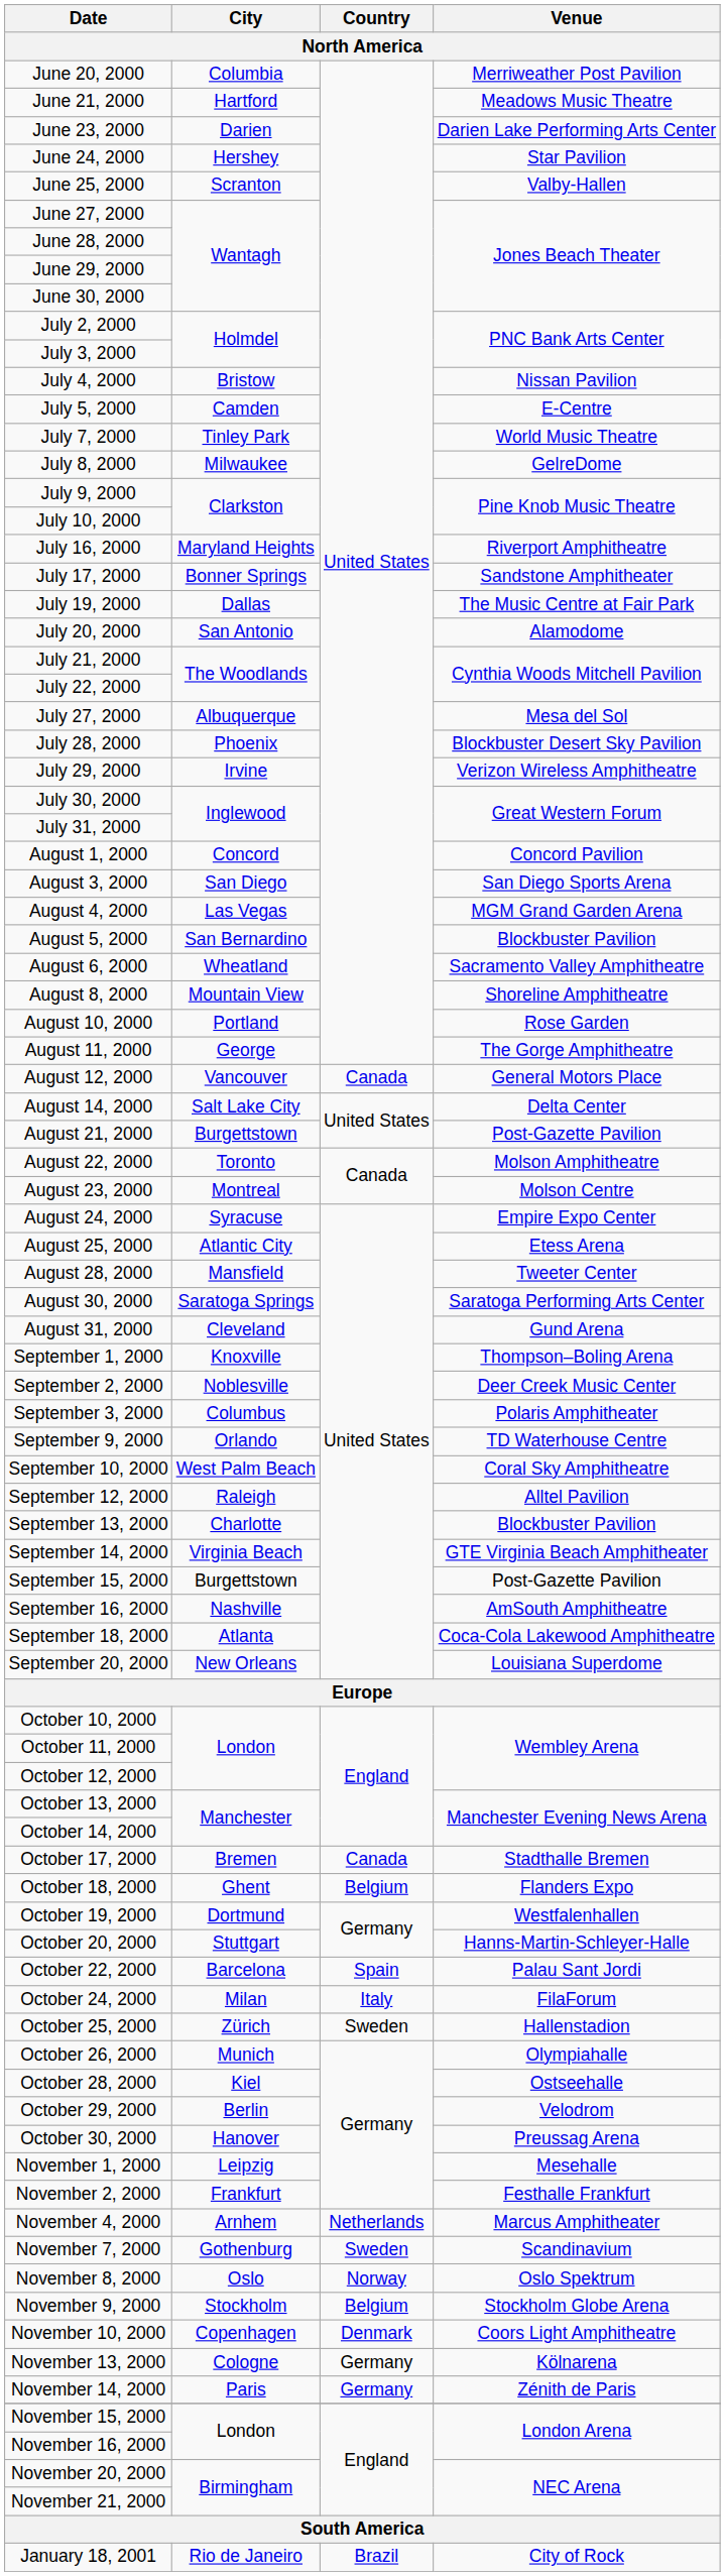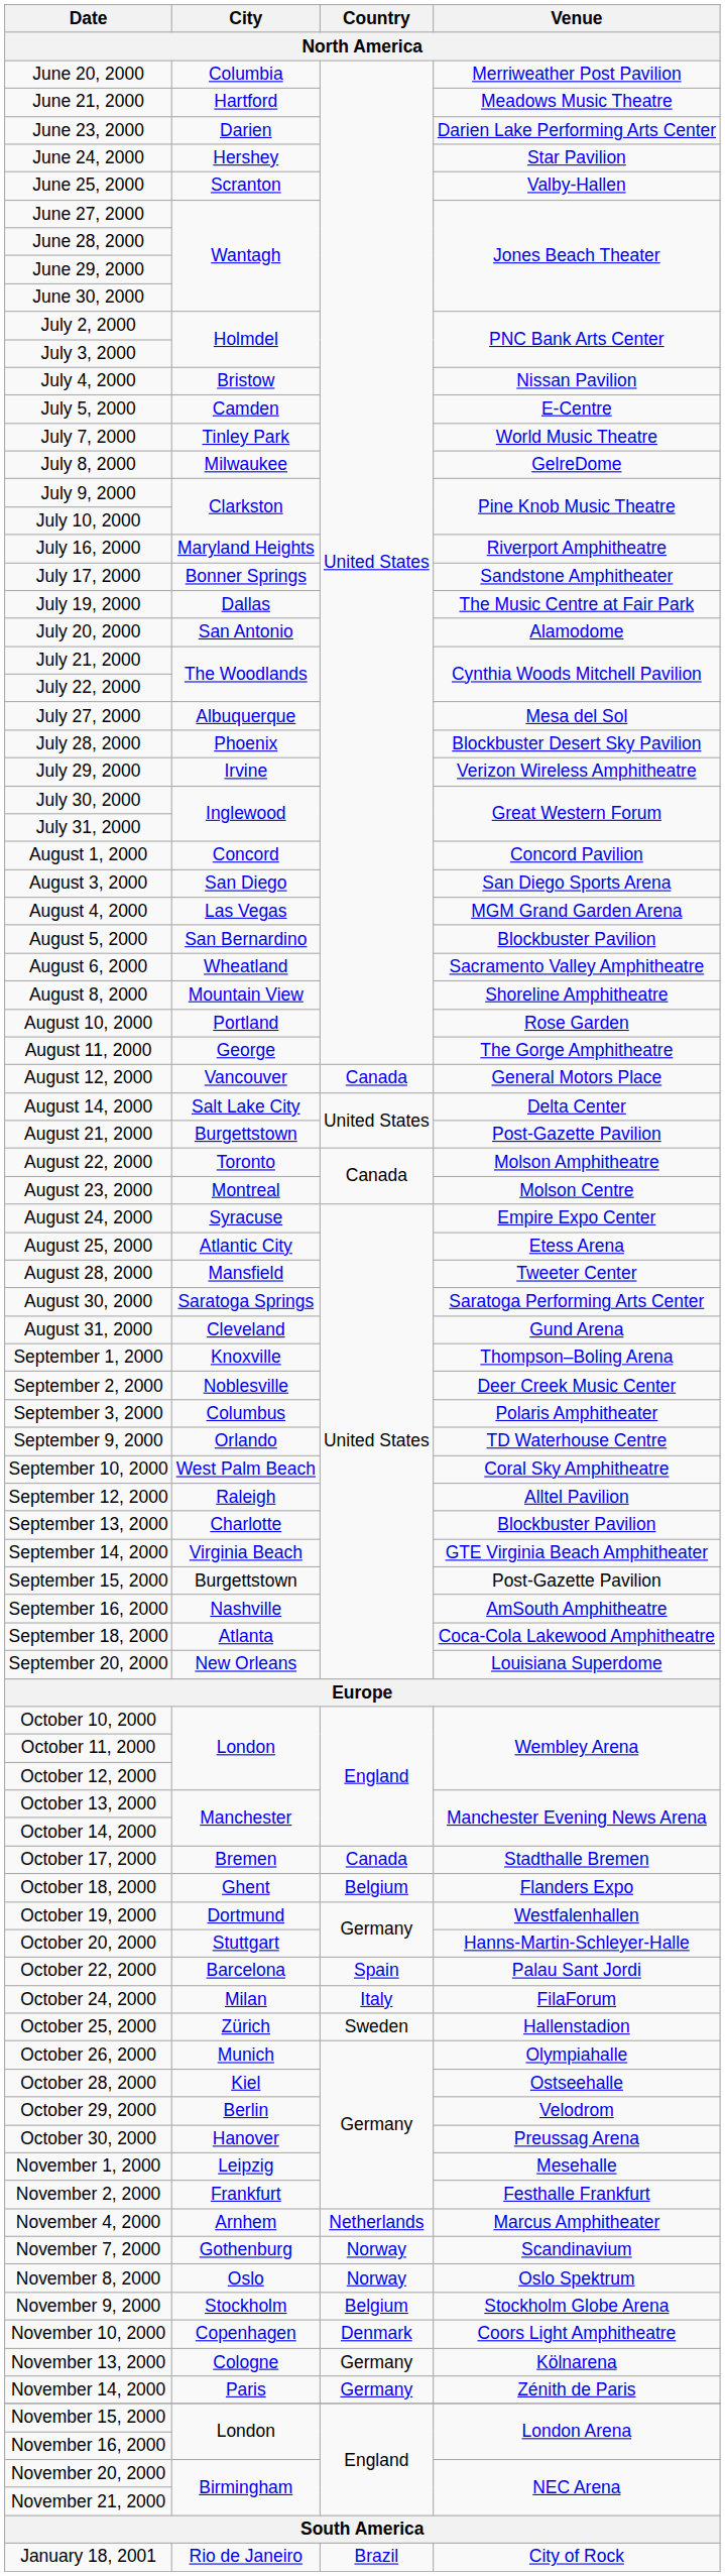November 7, 2000 | Country: Sweden -> Norway
